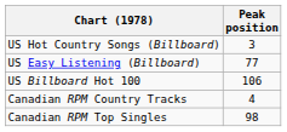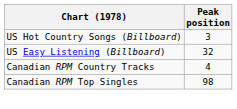US Easy Listening (Billboard) | Peak position: 77 -> 32
- row: US Billboard Hot 100 | 106
